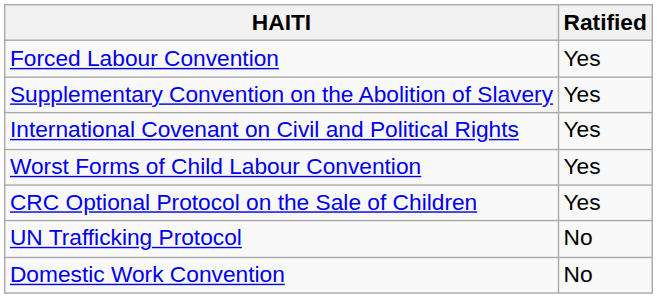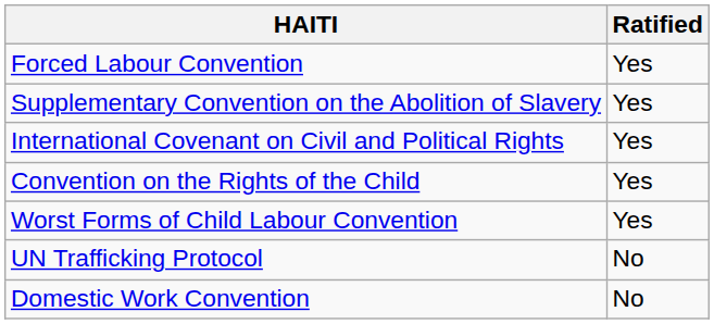+ row: Convention on the Rights of the Child | Yes
- row: CRC Optional Protocol on the Sale of Children | Yes
